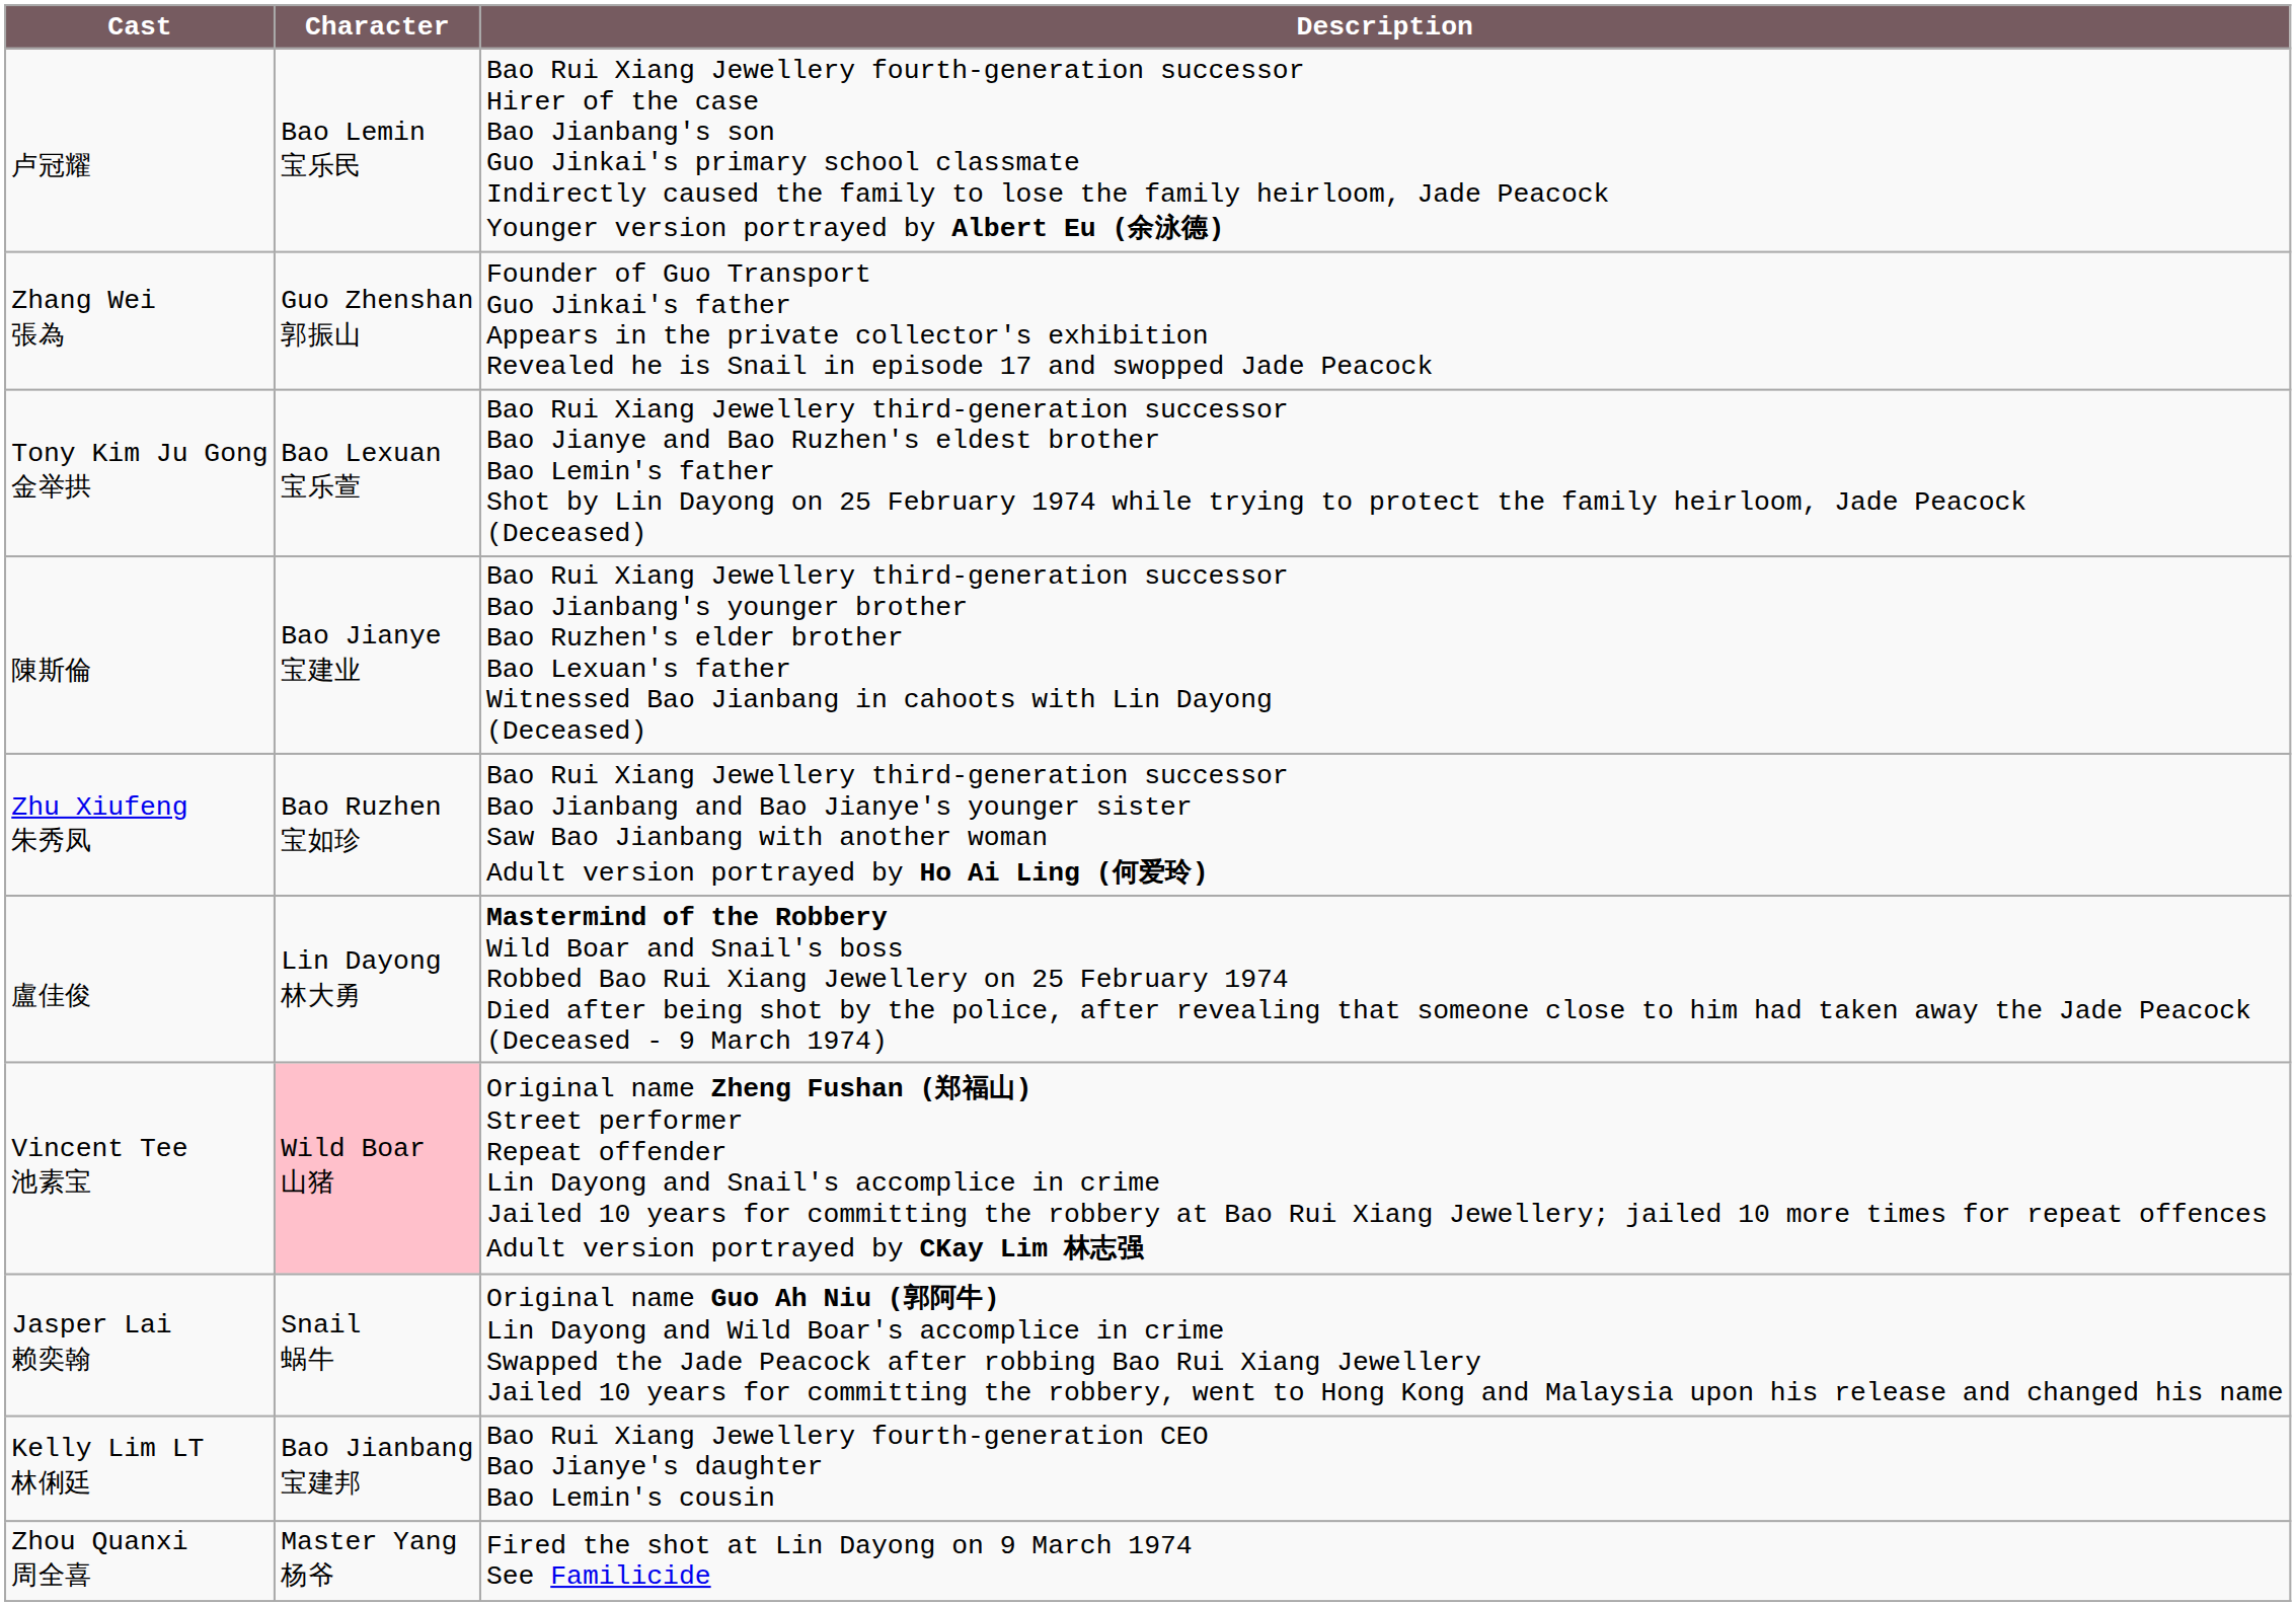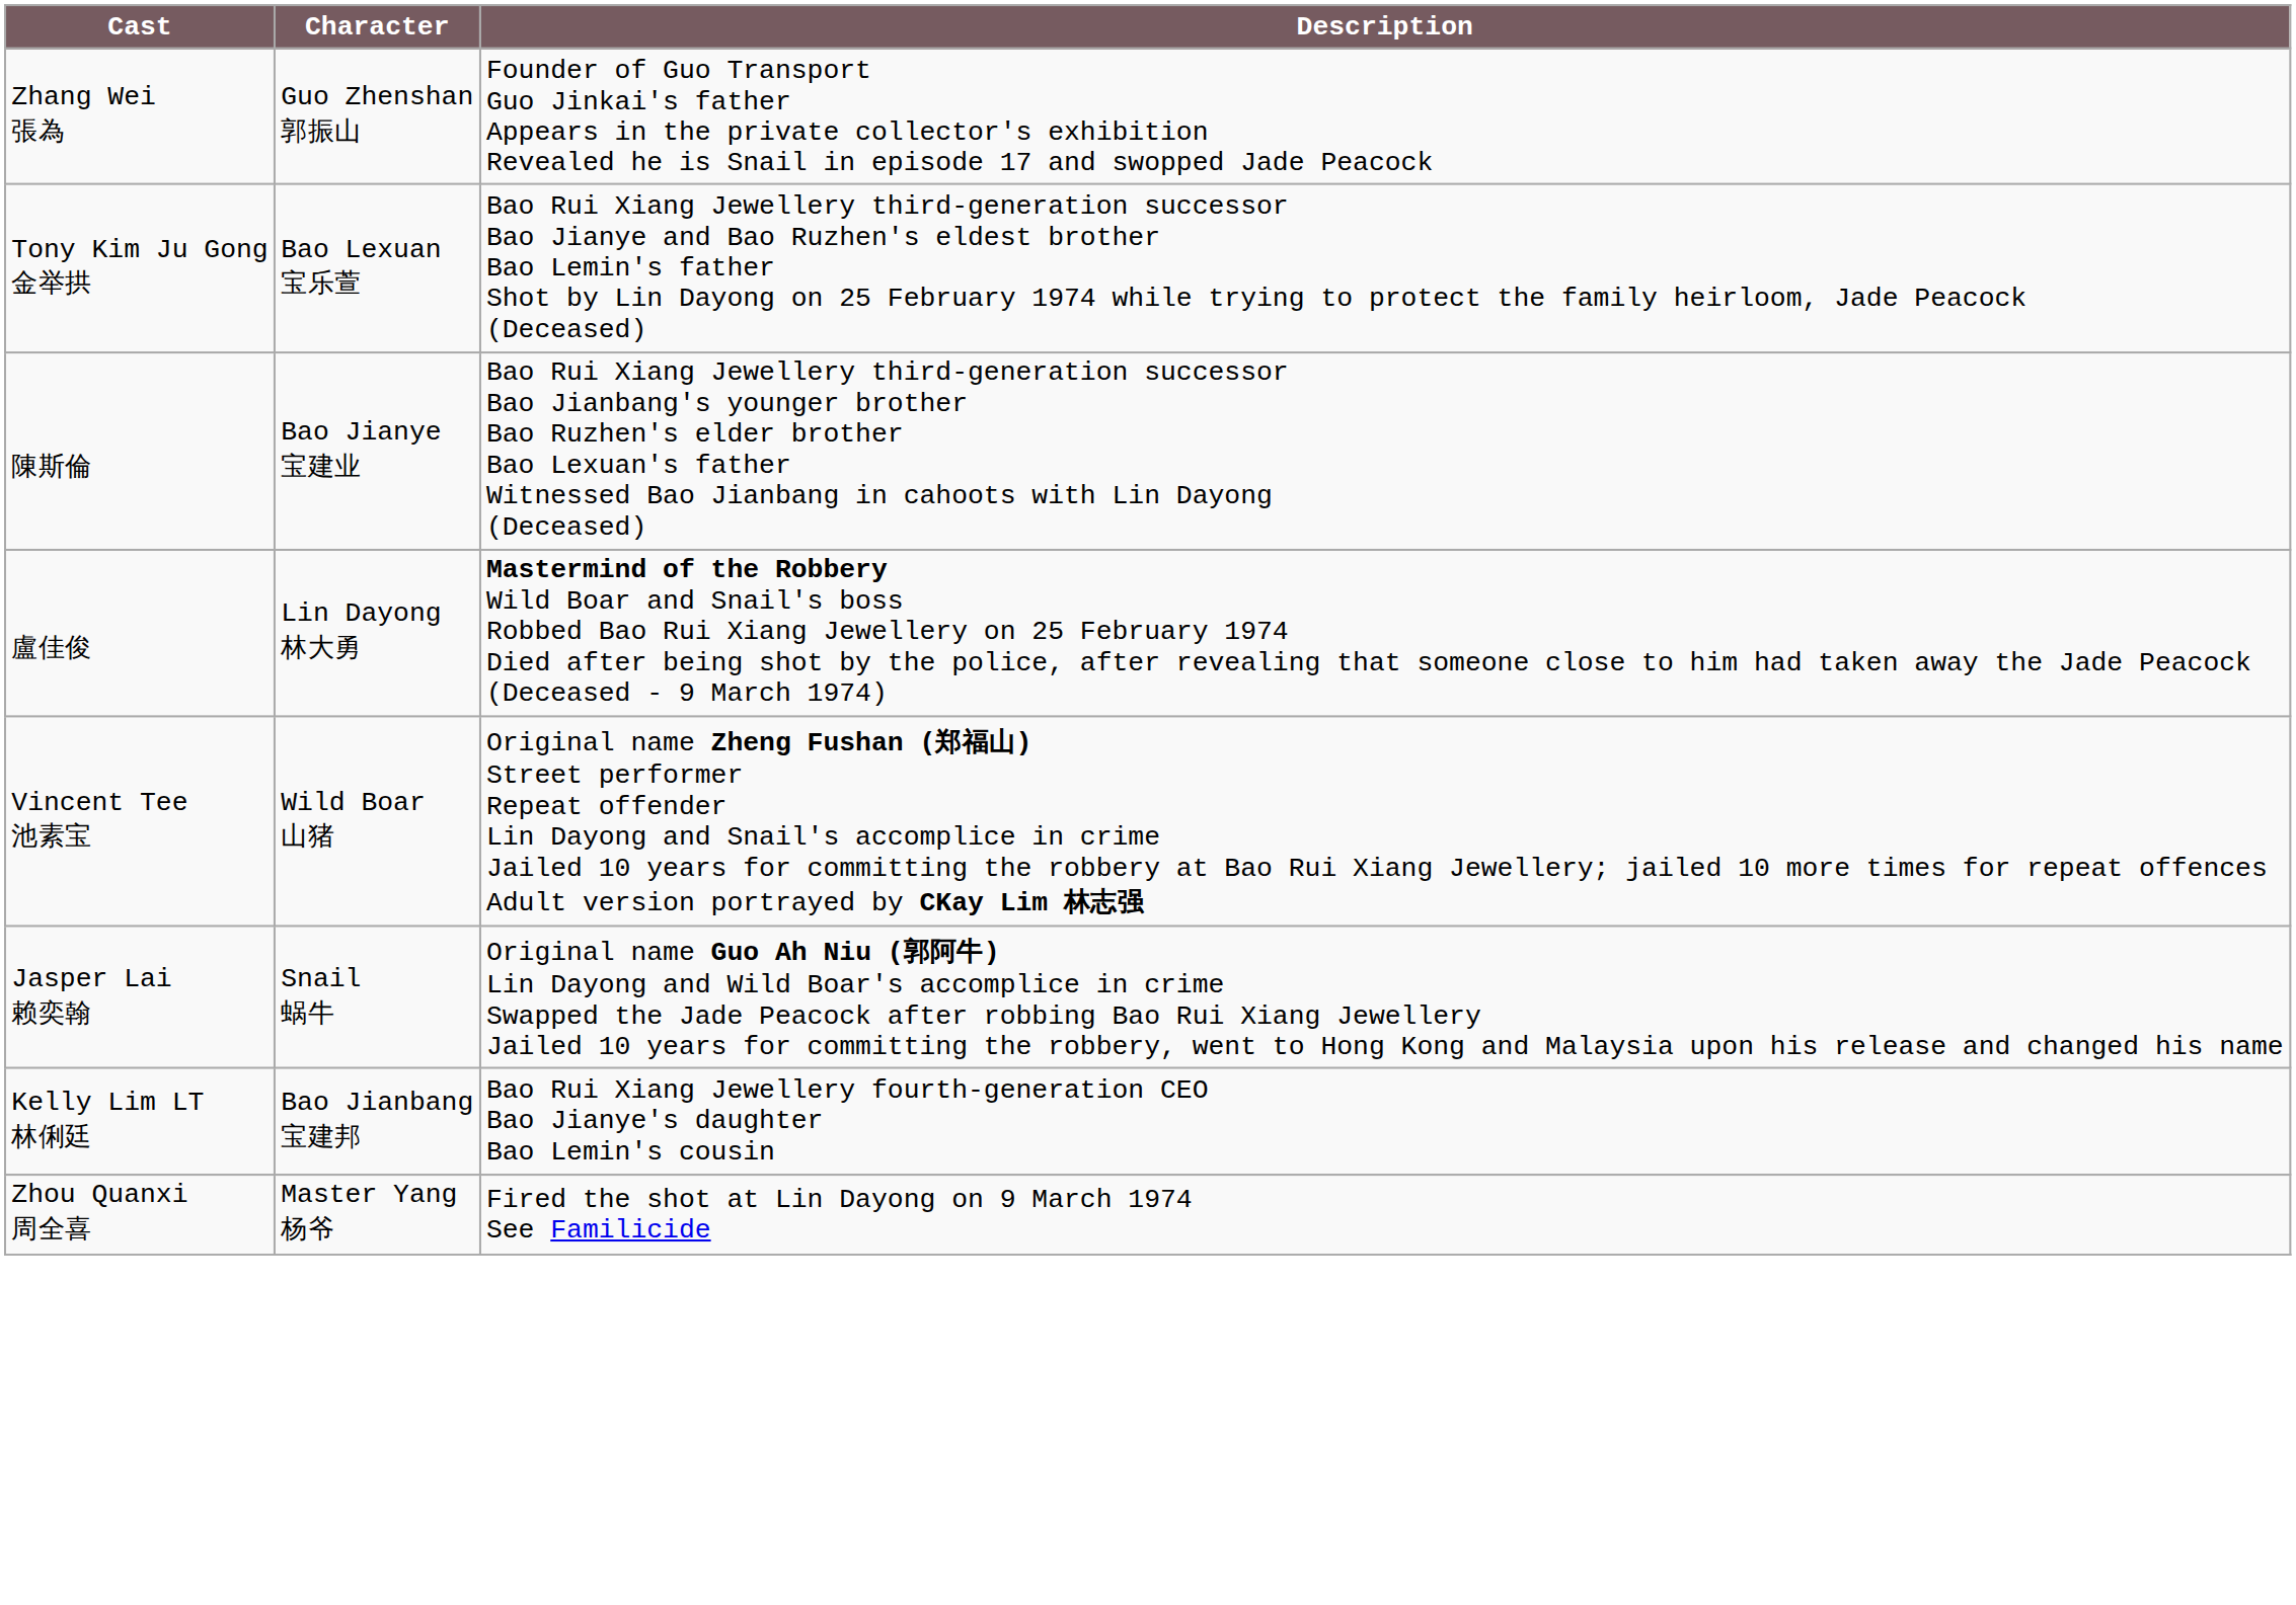- row: 卢冠耀 | Bao Lemin 宝乐民 | Bao Rui Xiang Jewellery fourth-generation successor Hirer of the case Bao Jianbang's son Guo Jinkai's primary school classmate Indirectly caused the family to lose the family heirloom, Jade Peacock Younger version portrayed by Albert Eu (余泳德)
- row: Zhu Xiufeng 朱秀凤 | Bao Ruzhen 宝如珍 | Bao Rui Xiang Jewellery third-generation successor Bao Jianbang and Bao Jianye's younger sister Saw Bao Jianbang with another woman Adult version portrayed by Ho Ai Ling (何爱玲)
Vincent Tee 池素宝 | Character: pink background -> no background
